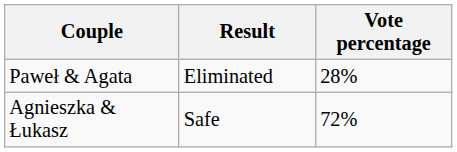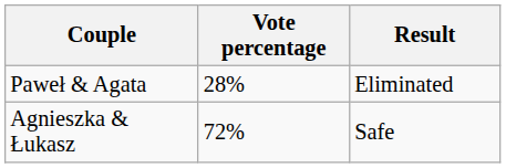columns swapped: Vote percentage <-> Result
